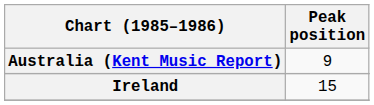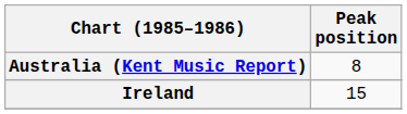Australia (Kent Music Report) | Peak position: 9 -> 8
